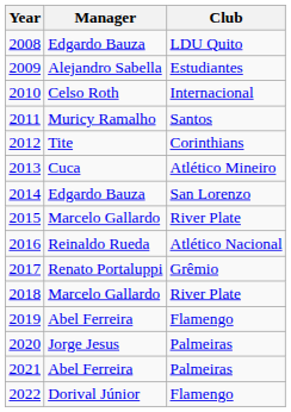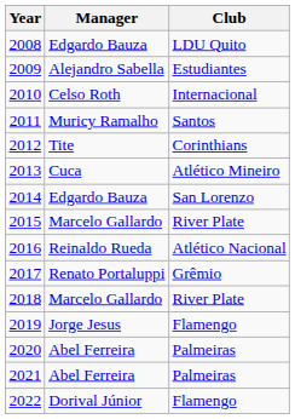2019 | Manager: Abel Ferreira -> Jorge Jesus
2020 | Manager: Jorge Jesus -> Abel Ferreira
